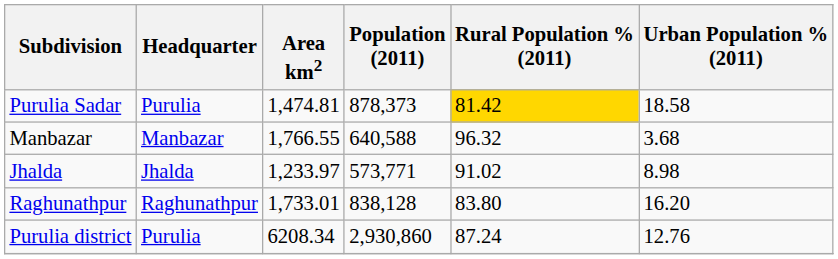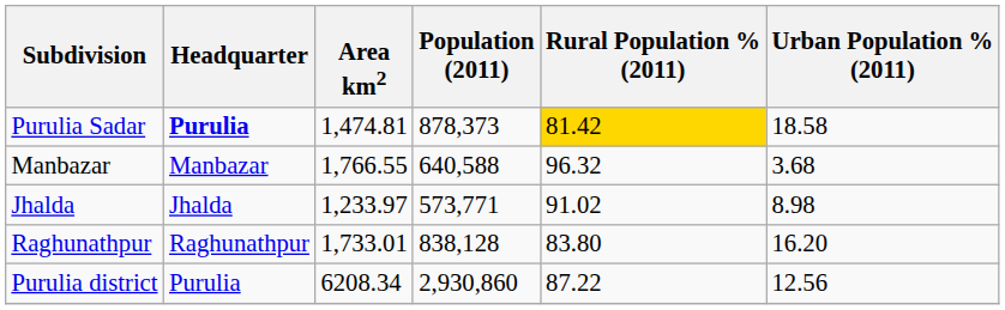Purulia Sadar | Headquarter: normal -> bold
Purulia district | Rural Population % (2011): 87.24 -> 87.22
Purulia district | Urban Population % (2011): 12.76 -> 12.56
